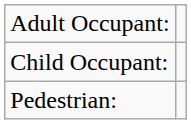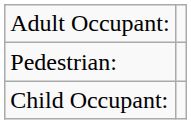rows swapped: Child Occupant: <-> Pedestrian:
